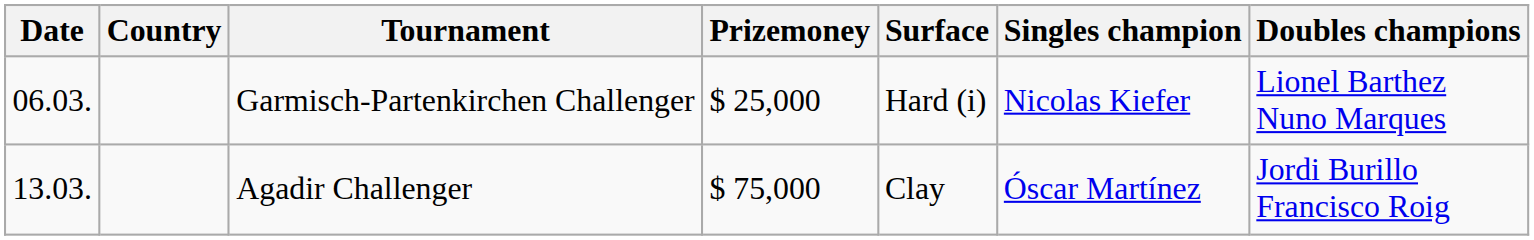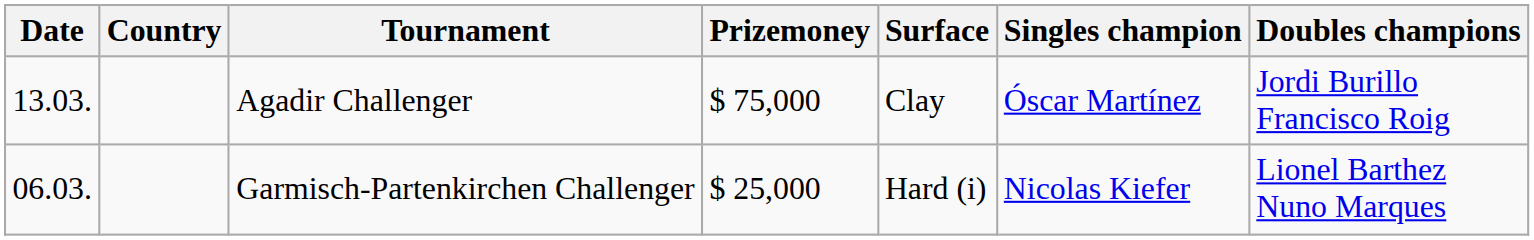rows swapped: Garmisch-Partenkirchen Challenger <-> Agadir Challenger
